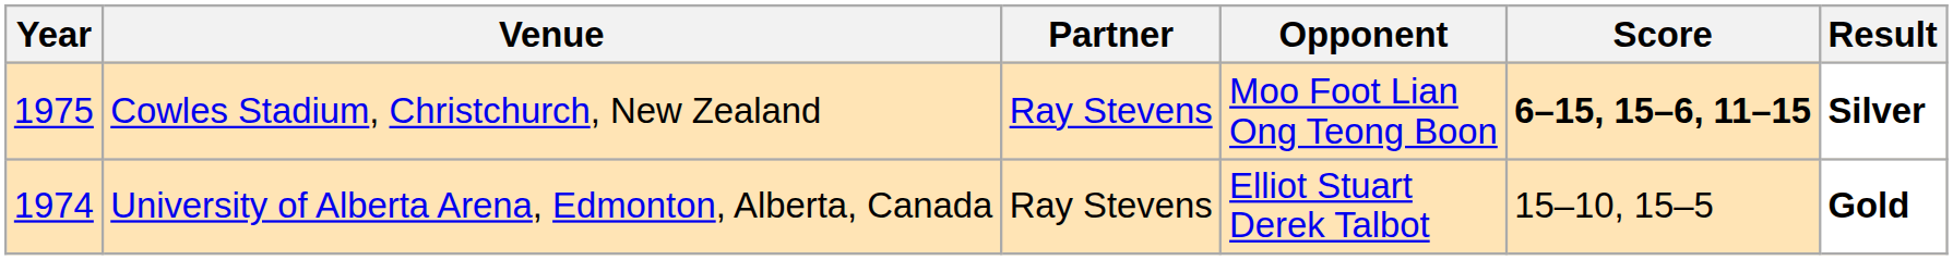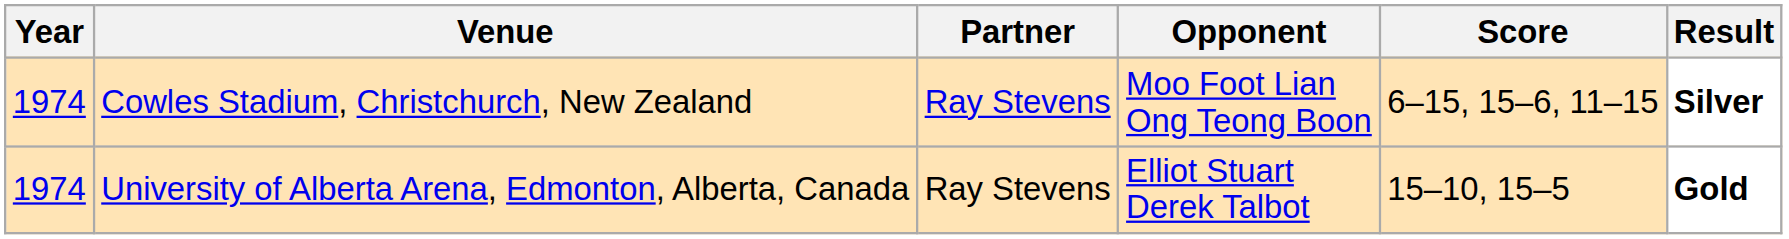Cowles Stadium, Christchurch, New Zealand | Year: 1975 -> 1974
Cowles Stadium, Christchurch, New Zealand | Score: bold -> normal
